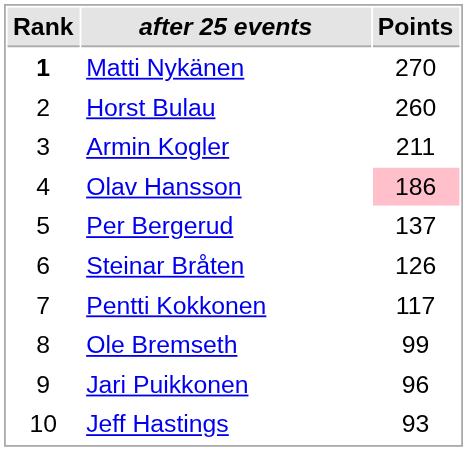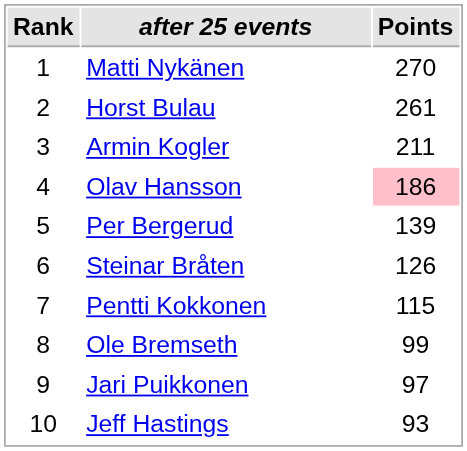Matti Nykänen | Rank: bold -> normal
Horst Bulau | Points: 260 -> 261
Per Bergerud | Points: 137 -> 139
Pentti Kokkonen | Points: 117 -> 115
Jari Puikkonen | Points: 96 -> 97
